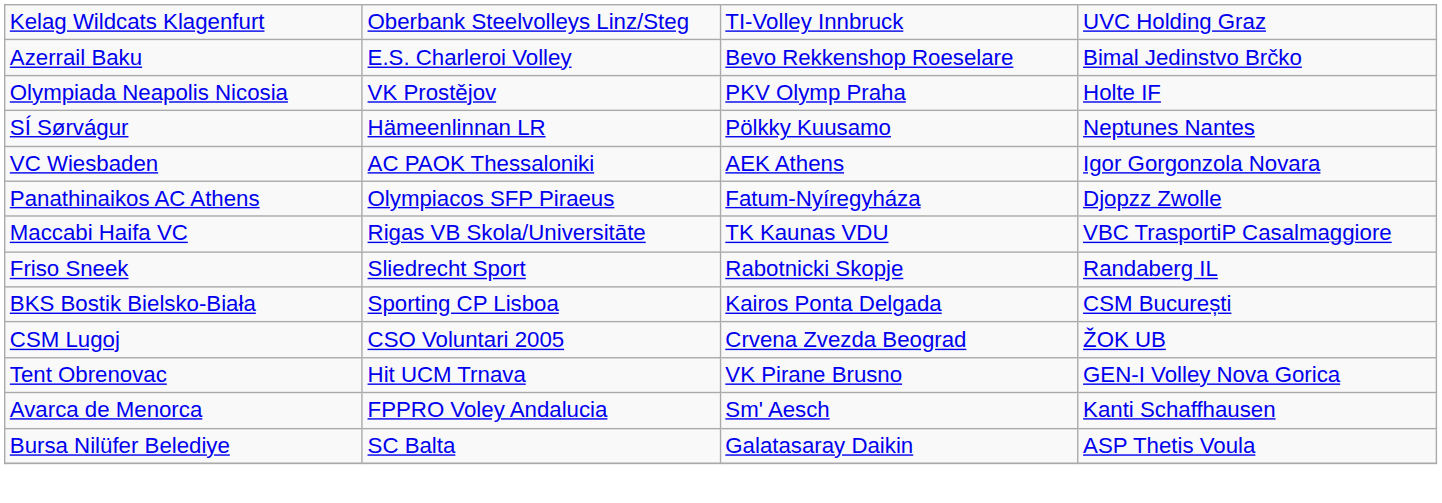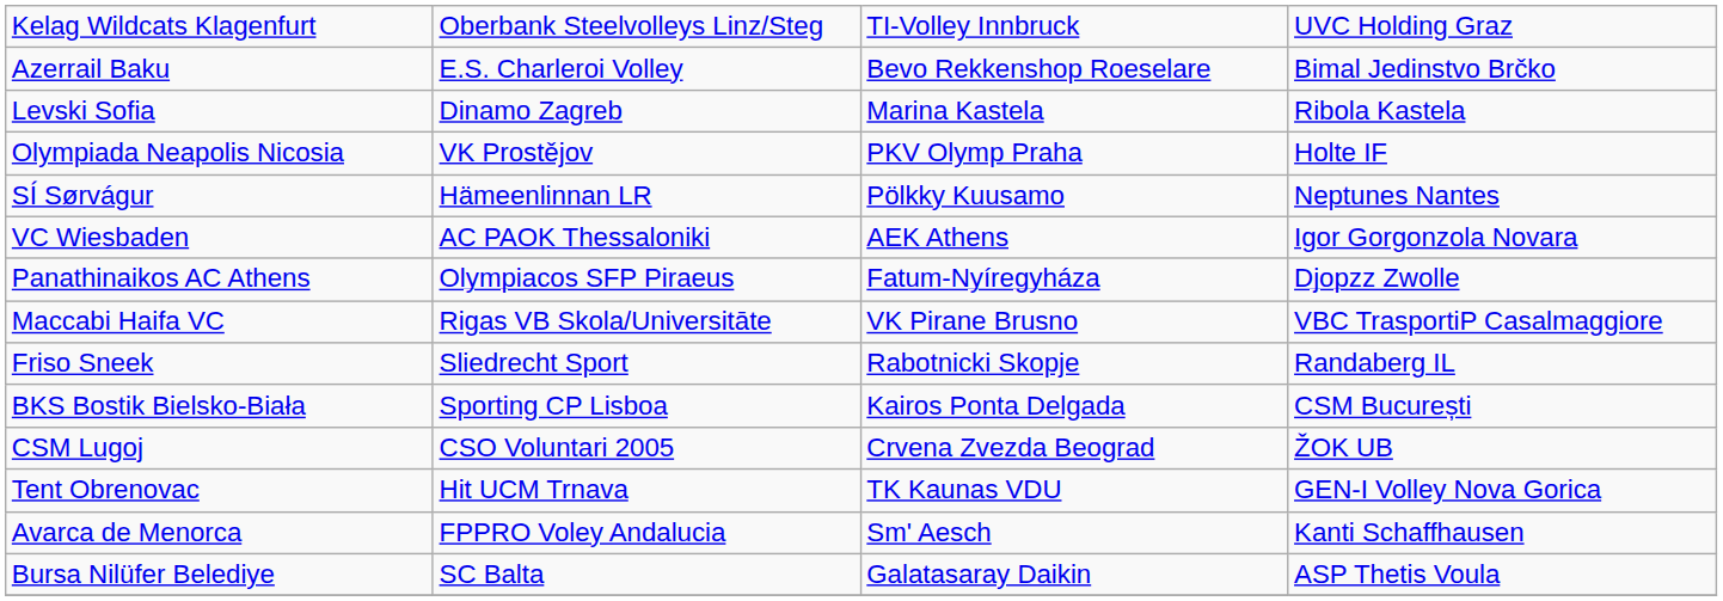+ row: Levski Sofia | Dinamo Zagreb | Marina Kastela | Ribola Kastela
Maccabi Haifa VC | column 3: TK Kaunas VDU -> VK Pirane Brusno
Tent Obrenovac | column 3: VK Pirane Brusno -> TK Kaunas VDU
